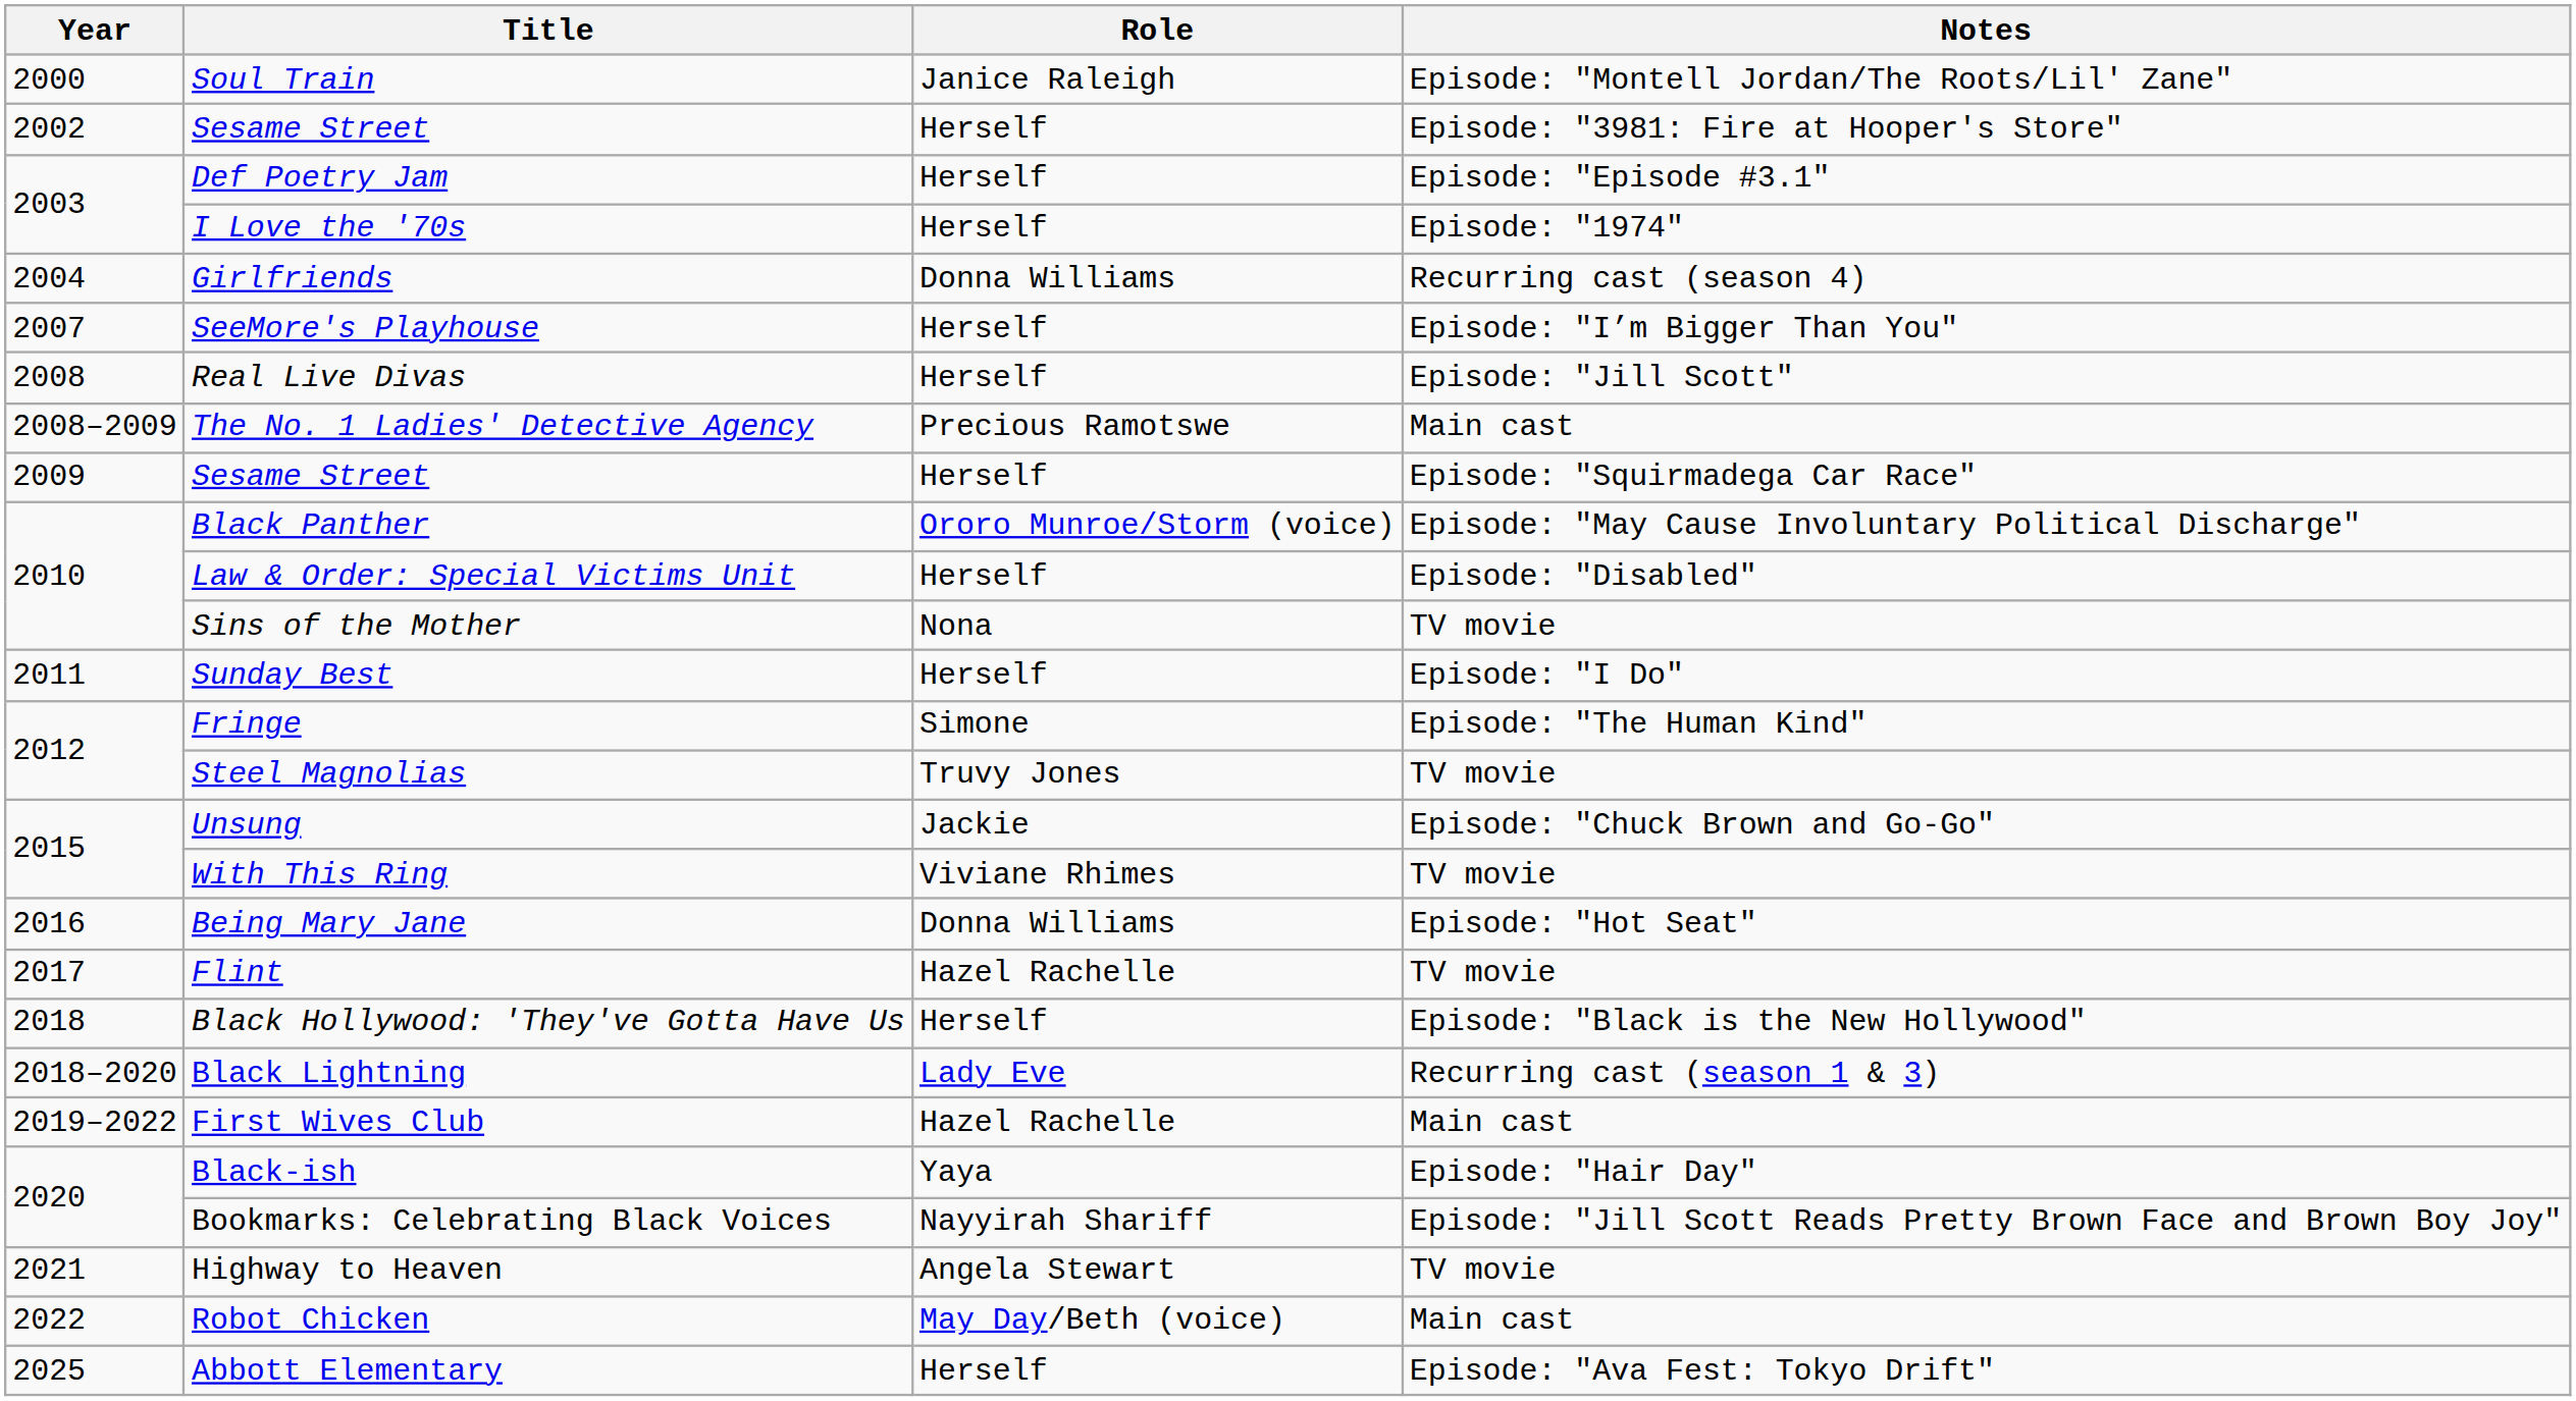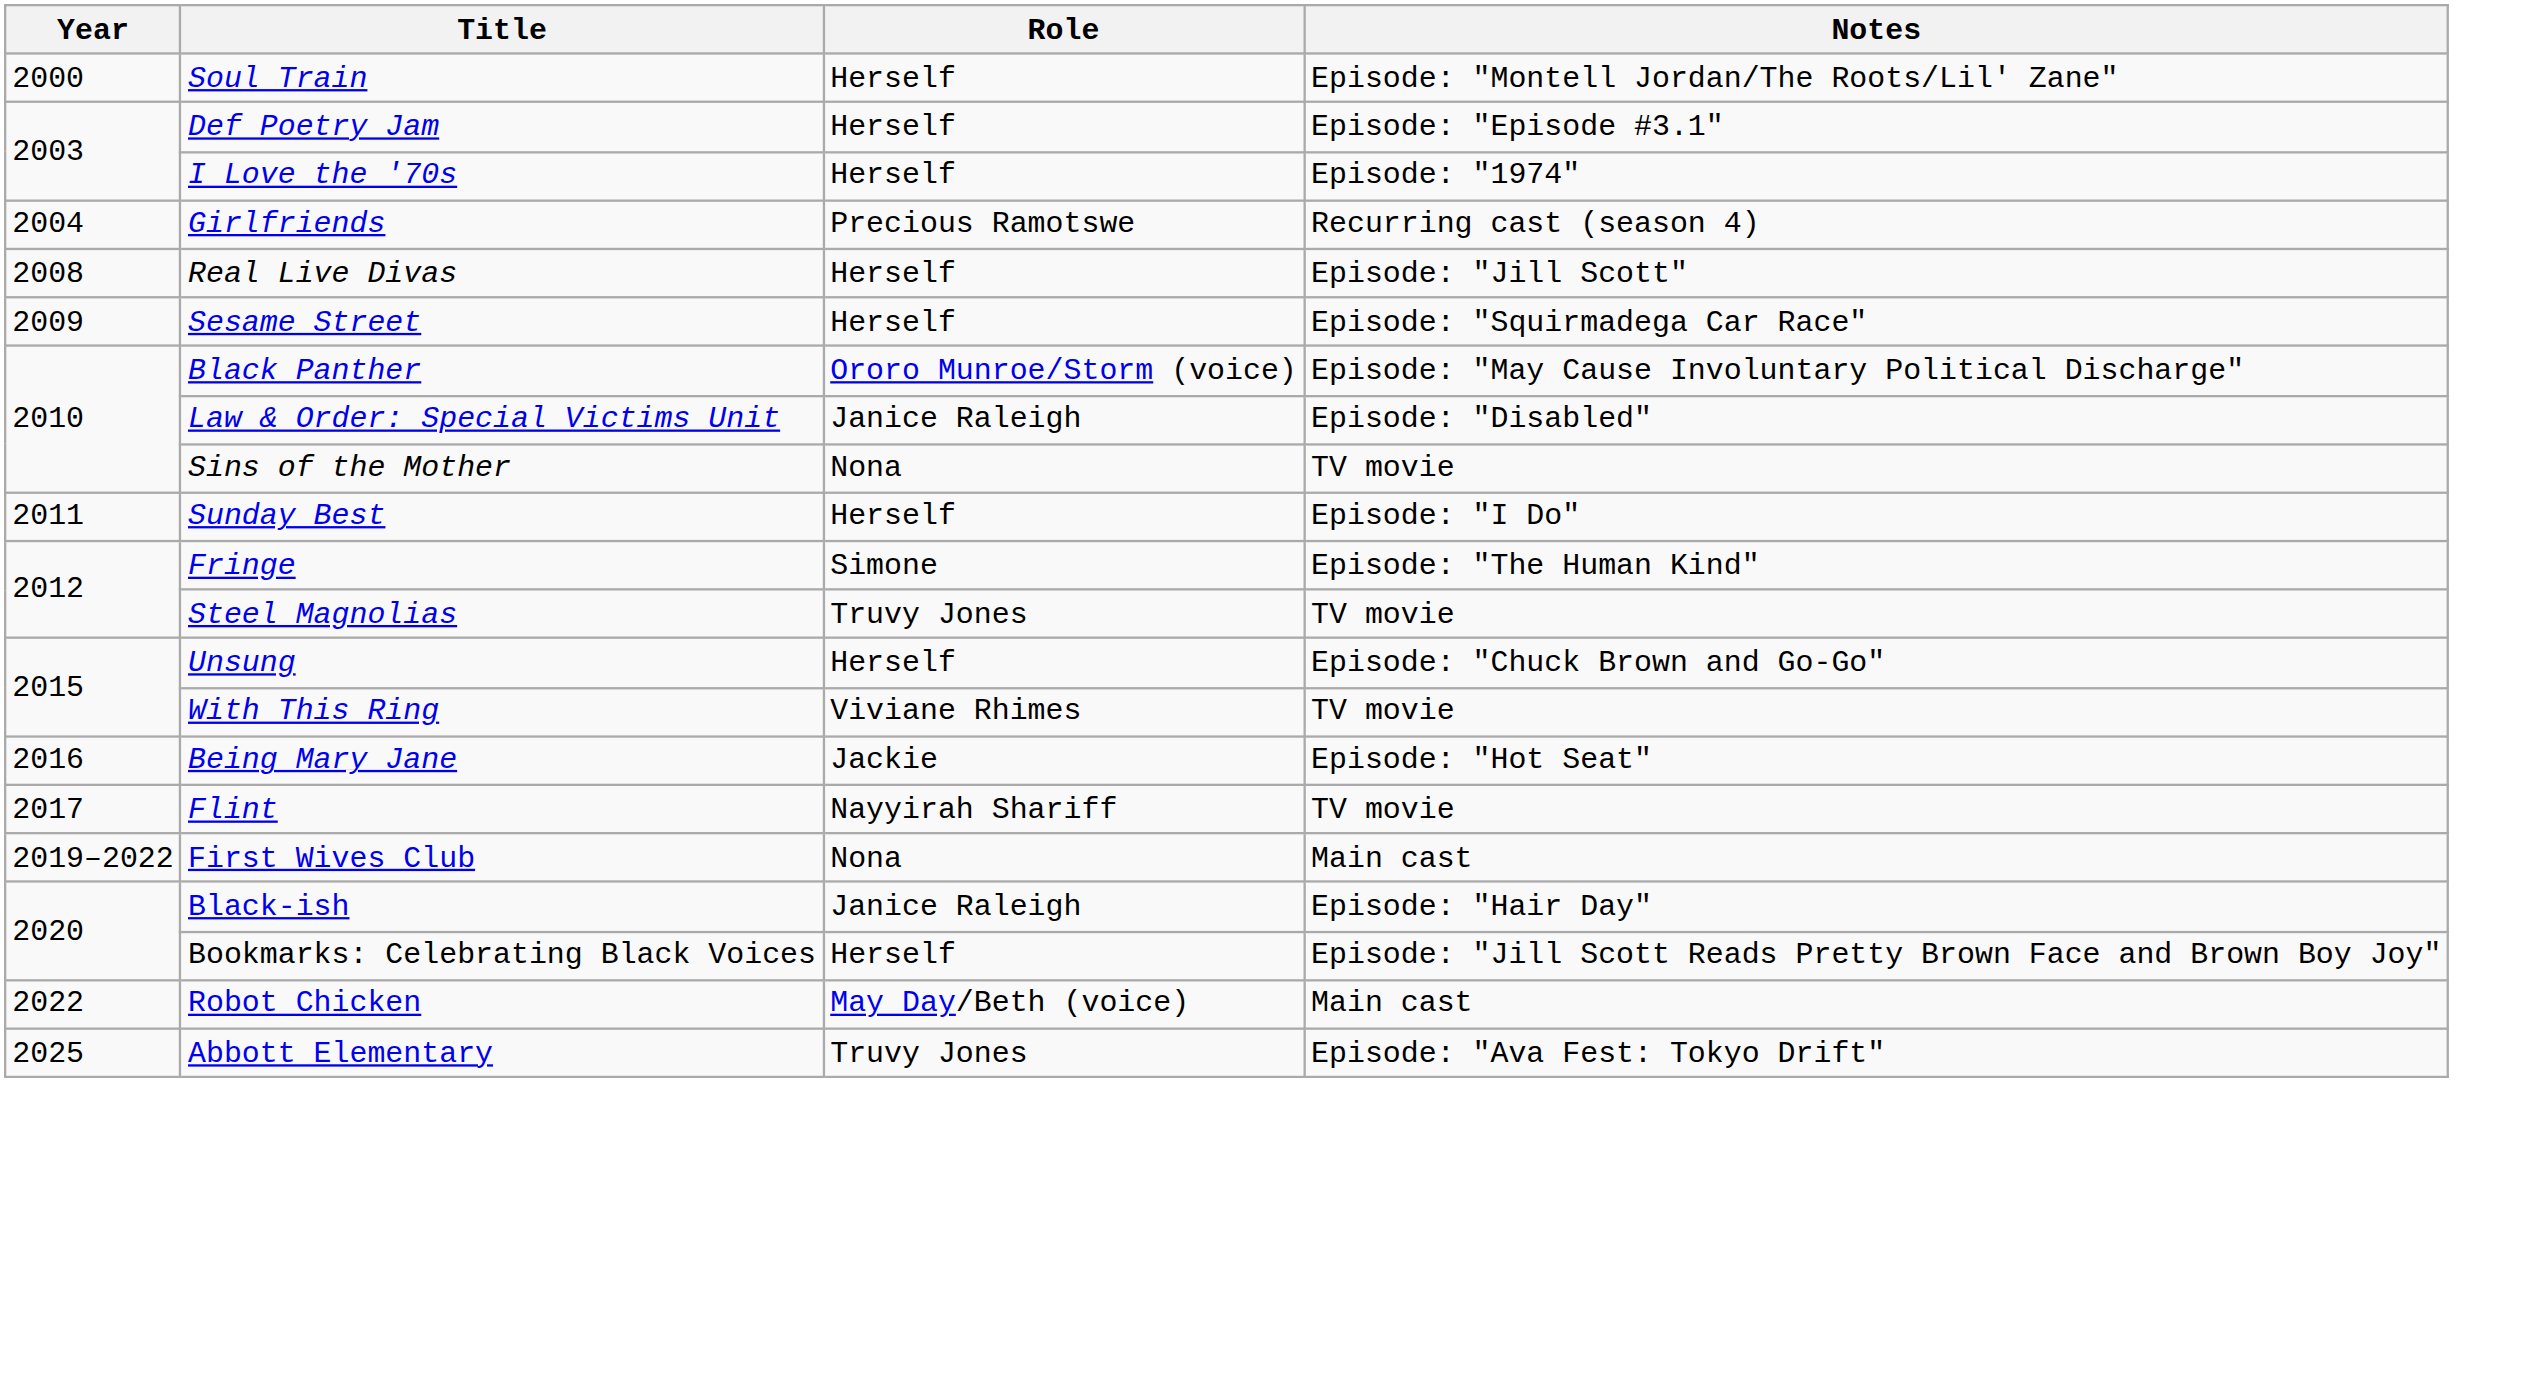Soul Train | Role: Janice Raleigh -> Herself
- row: 2002 | Sesame Street | Herself | Episode: "3981: Fire at Hooper's Store"
Girlfriends | Role: Donna Williams -> Precious Ramotswe
- row: 2007 | SeeMore's Playhouse | Herself | Episode: "I’m Bigger Than You"
- row: 2008–2009 | The No. 1 Ladies' Detective Agency | Precious Ramotswe | Main cast
Law & Order: Special Victims Unit | Role: Herself -> Janice Raleigh
Unsung | Role: Jackie -> Herself
Being Mary Jane | Role: Donna Williams -> Jackie
Flint | Role: Hazel Rachelle -> Nayyirah Shariff
- row: 2018 | Black Hollywood: 'They've Gotta Have Us | Herself | Episode: "Black is the New Hollywood"
- row: 2018–2020 | Black Lightning | Lady Eve | Recurring cast (season 1 & 3)
First Wives Club | Role: Hazel Rachelle -> Nona
Black-ish | Role: Yaya -> Janice Raleigh
Bookmarks: Celebrating Black Voices | Role: Nayyirah Shariff -> Herself
- row: 2021 | Highway to Heaven | Angela Stewart | TV movie
Abbott Elementary | Role: Herself -> Truvy Jones
